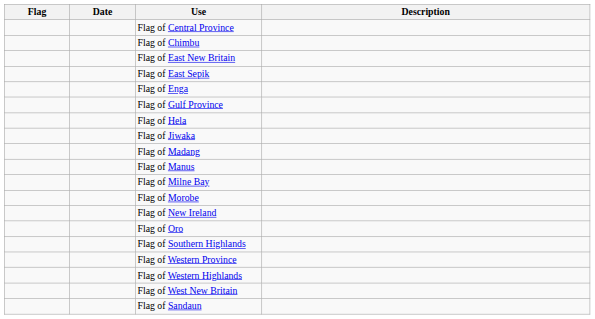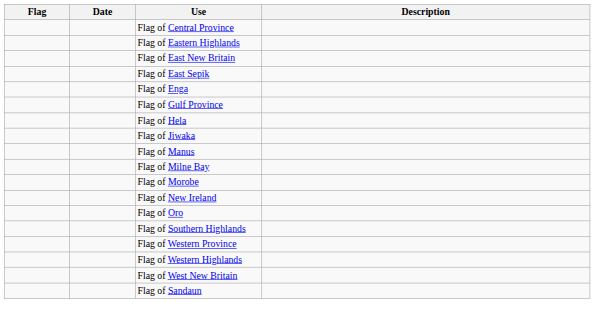- row: Flag of Chimbu
+ row: Flag of Eastern Highlands
- row: Flag of Madang
